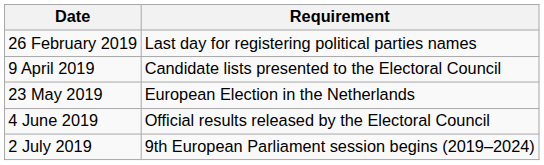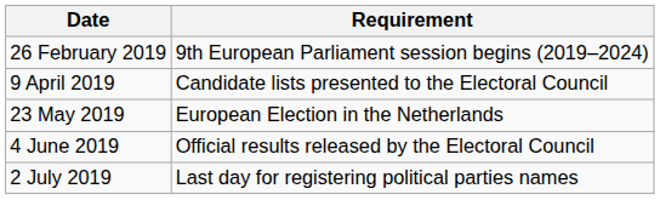26 February 2019 | Requirement: Last day for registering political parties names -> 9th European Parliament session begins (2019–2024)
2 July 2019 | Requirement: 9th European Parliament session begins (2019–2024) -> Last day for registering political parties names
